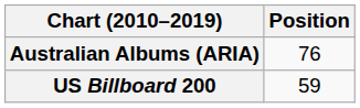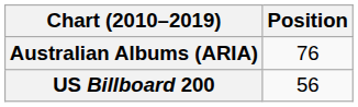US Billboard 200 | Position: 59 -> 56
